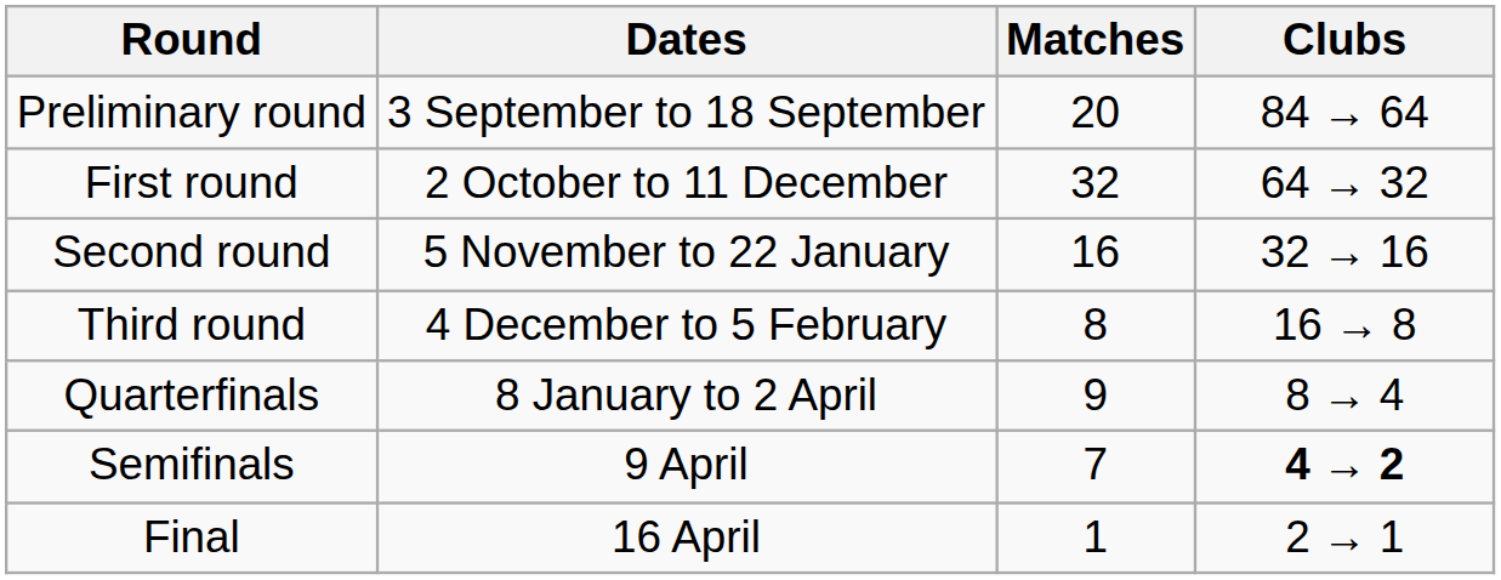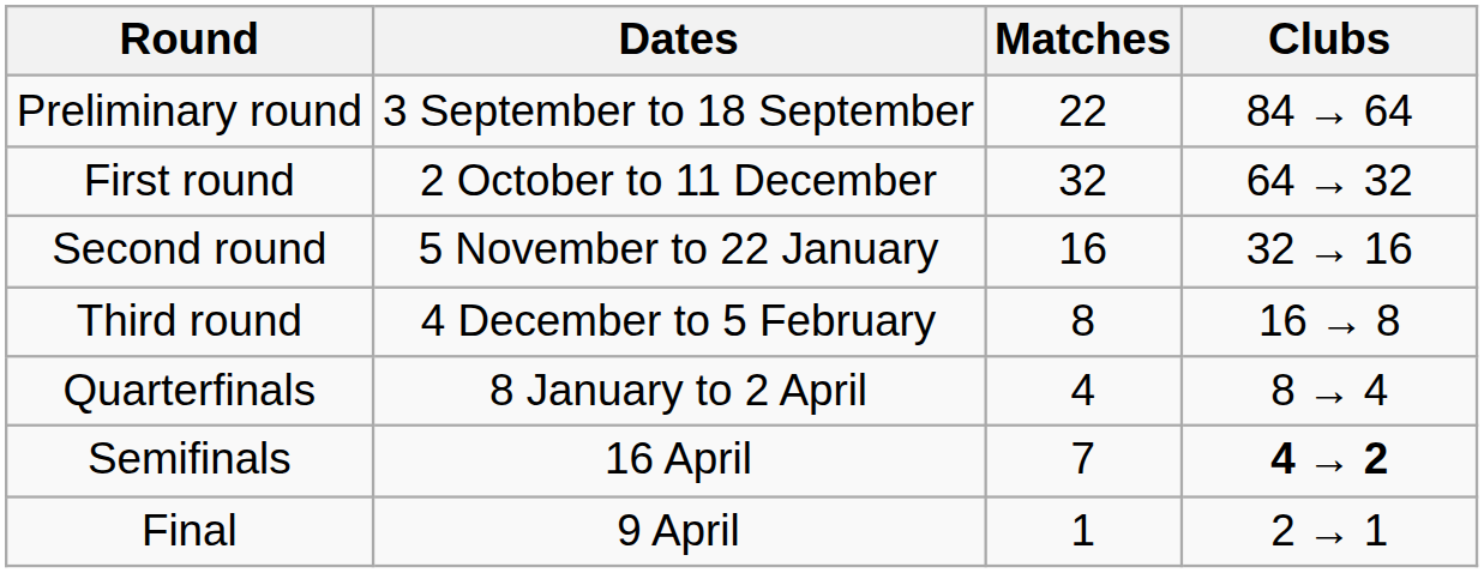Preliminary round | Matches: 20 -> 22
Quarterfinals | Matches: 9 -> 4
Semifinals | Dates: 9 April -> 16 April
Final | Dates: 16 April -> 9 April
